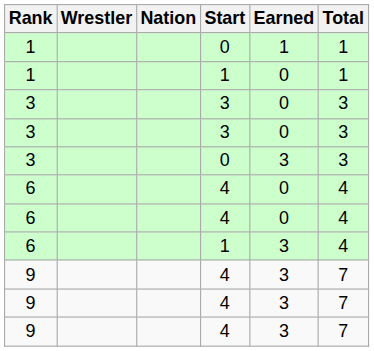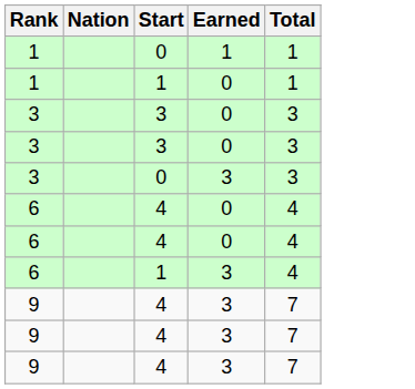- column: Wrestler
